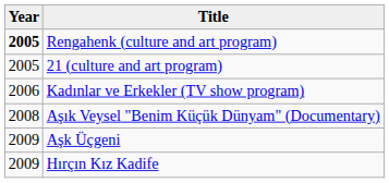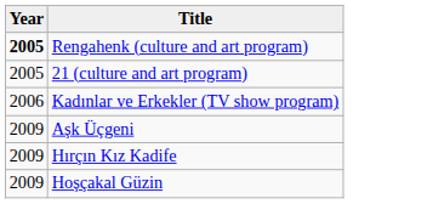- row: 2008 | Aşık Veysel "Benim Küçük Dünyam" (Documentary)
+ row: 2009 | Hoşçakal Güzin
